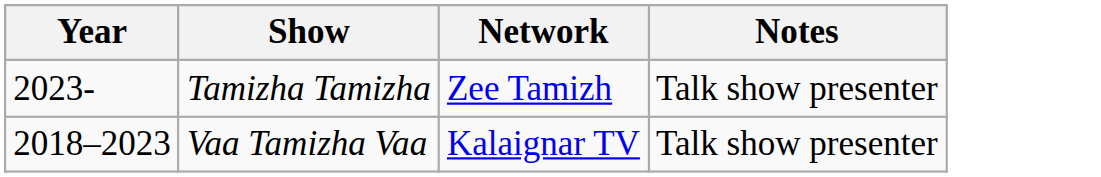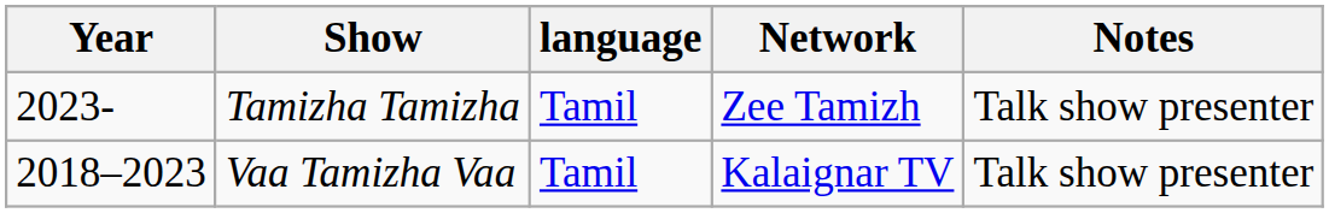+ column: language | Tamil | Tamil
